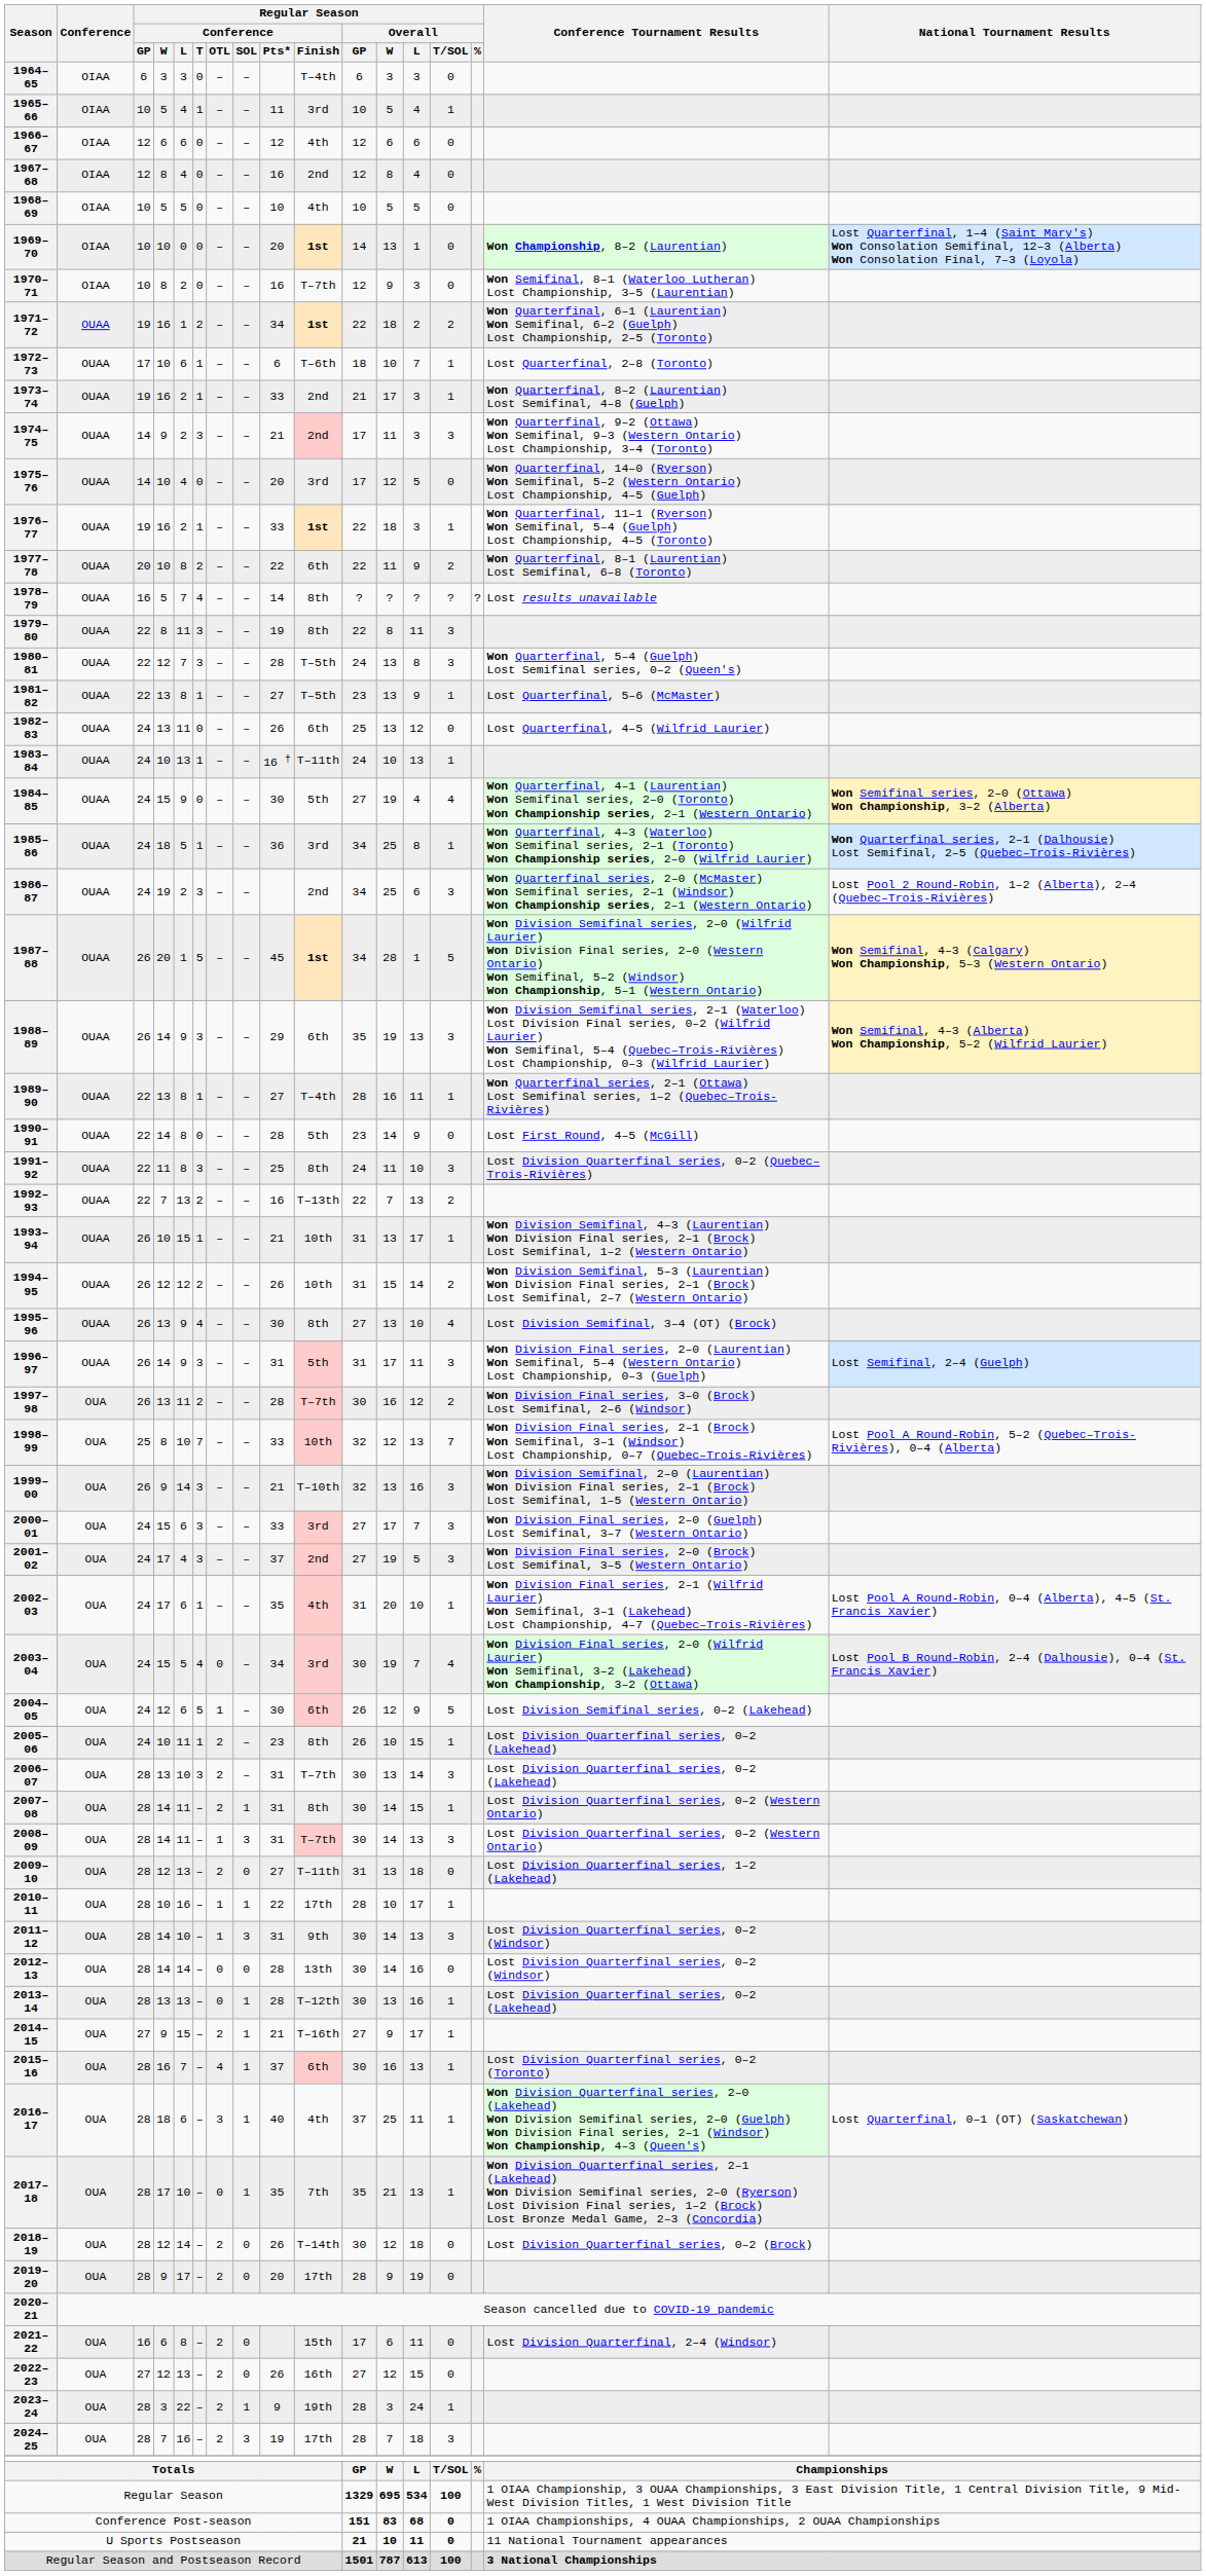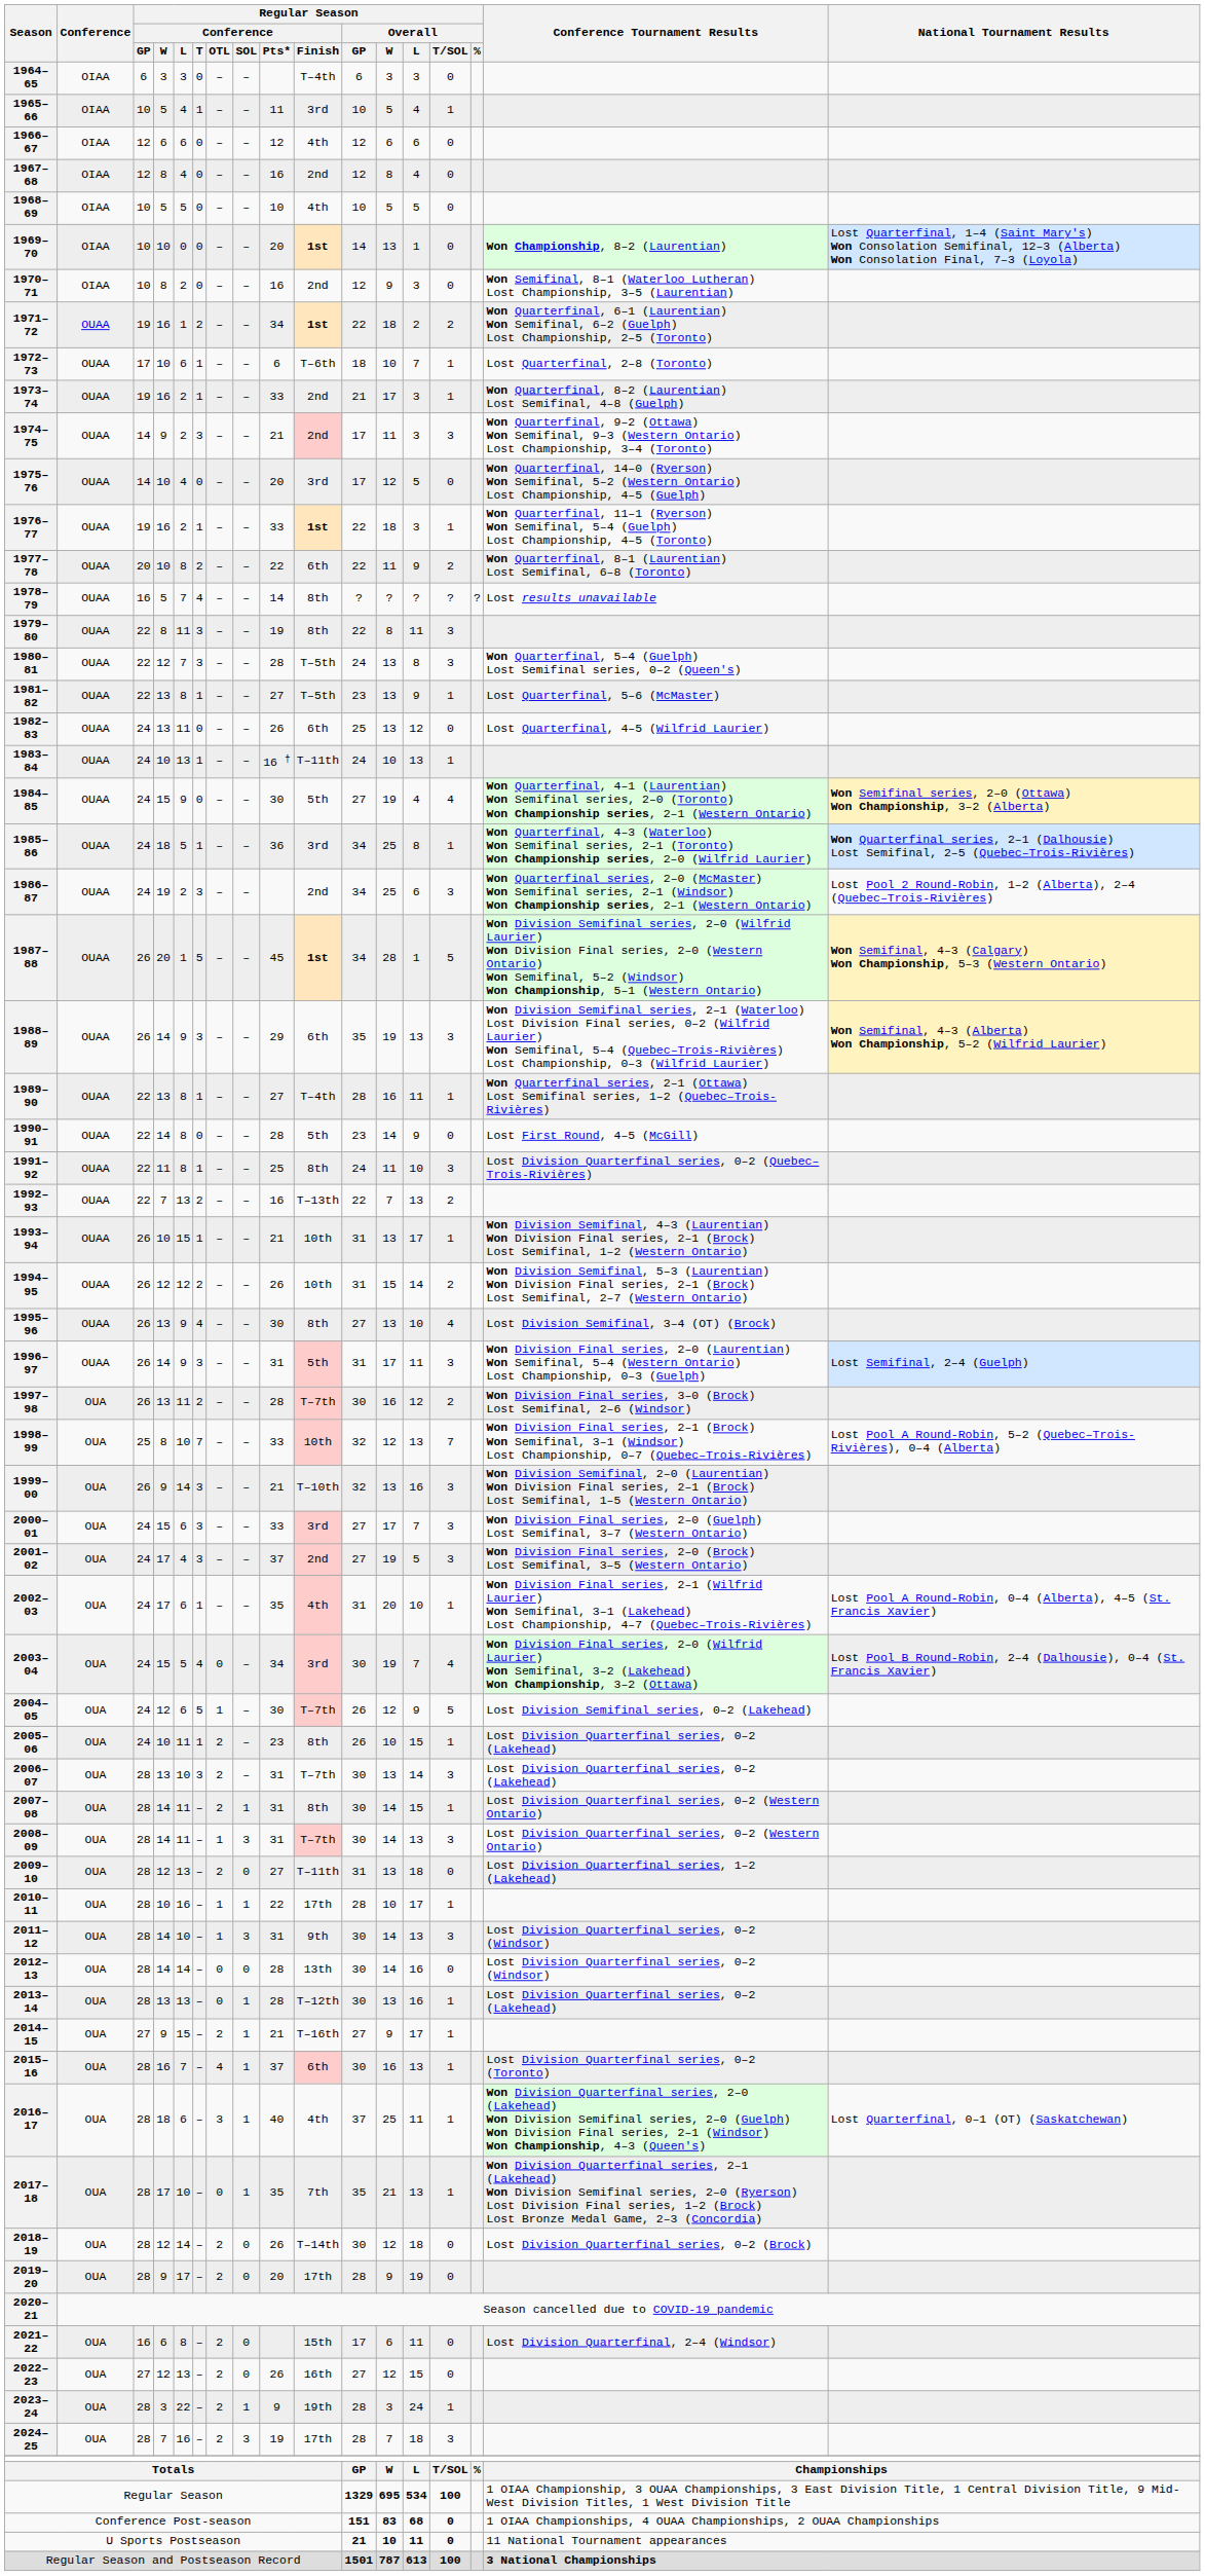1970–71 | Regular Season / Conference / Finish: T–7th -> 2nd
1991–92 | Regular Season / Conference / T: 3 -> 1
2004–05 | Regular Season / Conference / Finish: 6th -> T–7th
